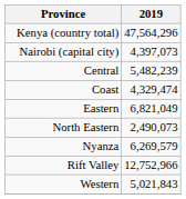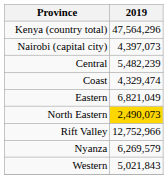North Eastern | 2019: no background -> gold background
rows swapped: Nyanza <-> Rift Valley
